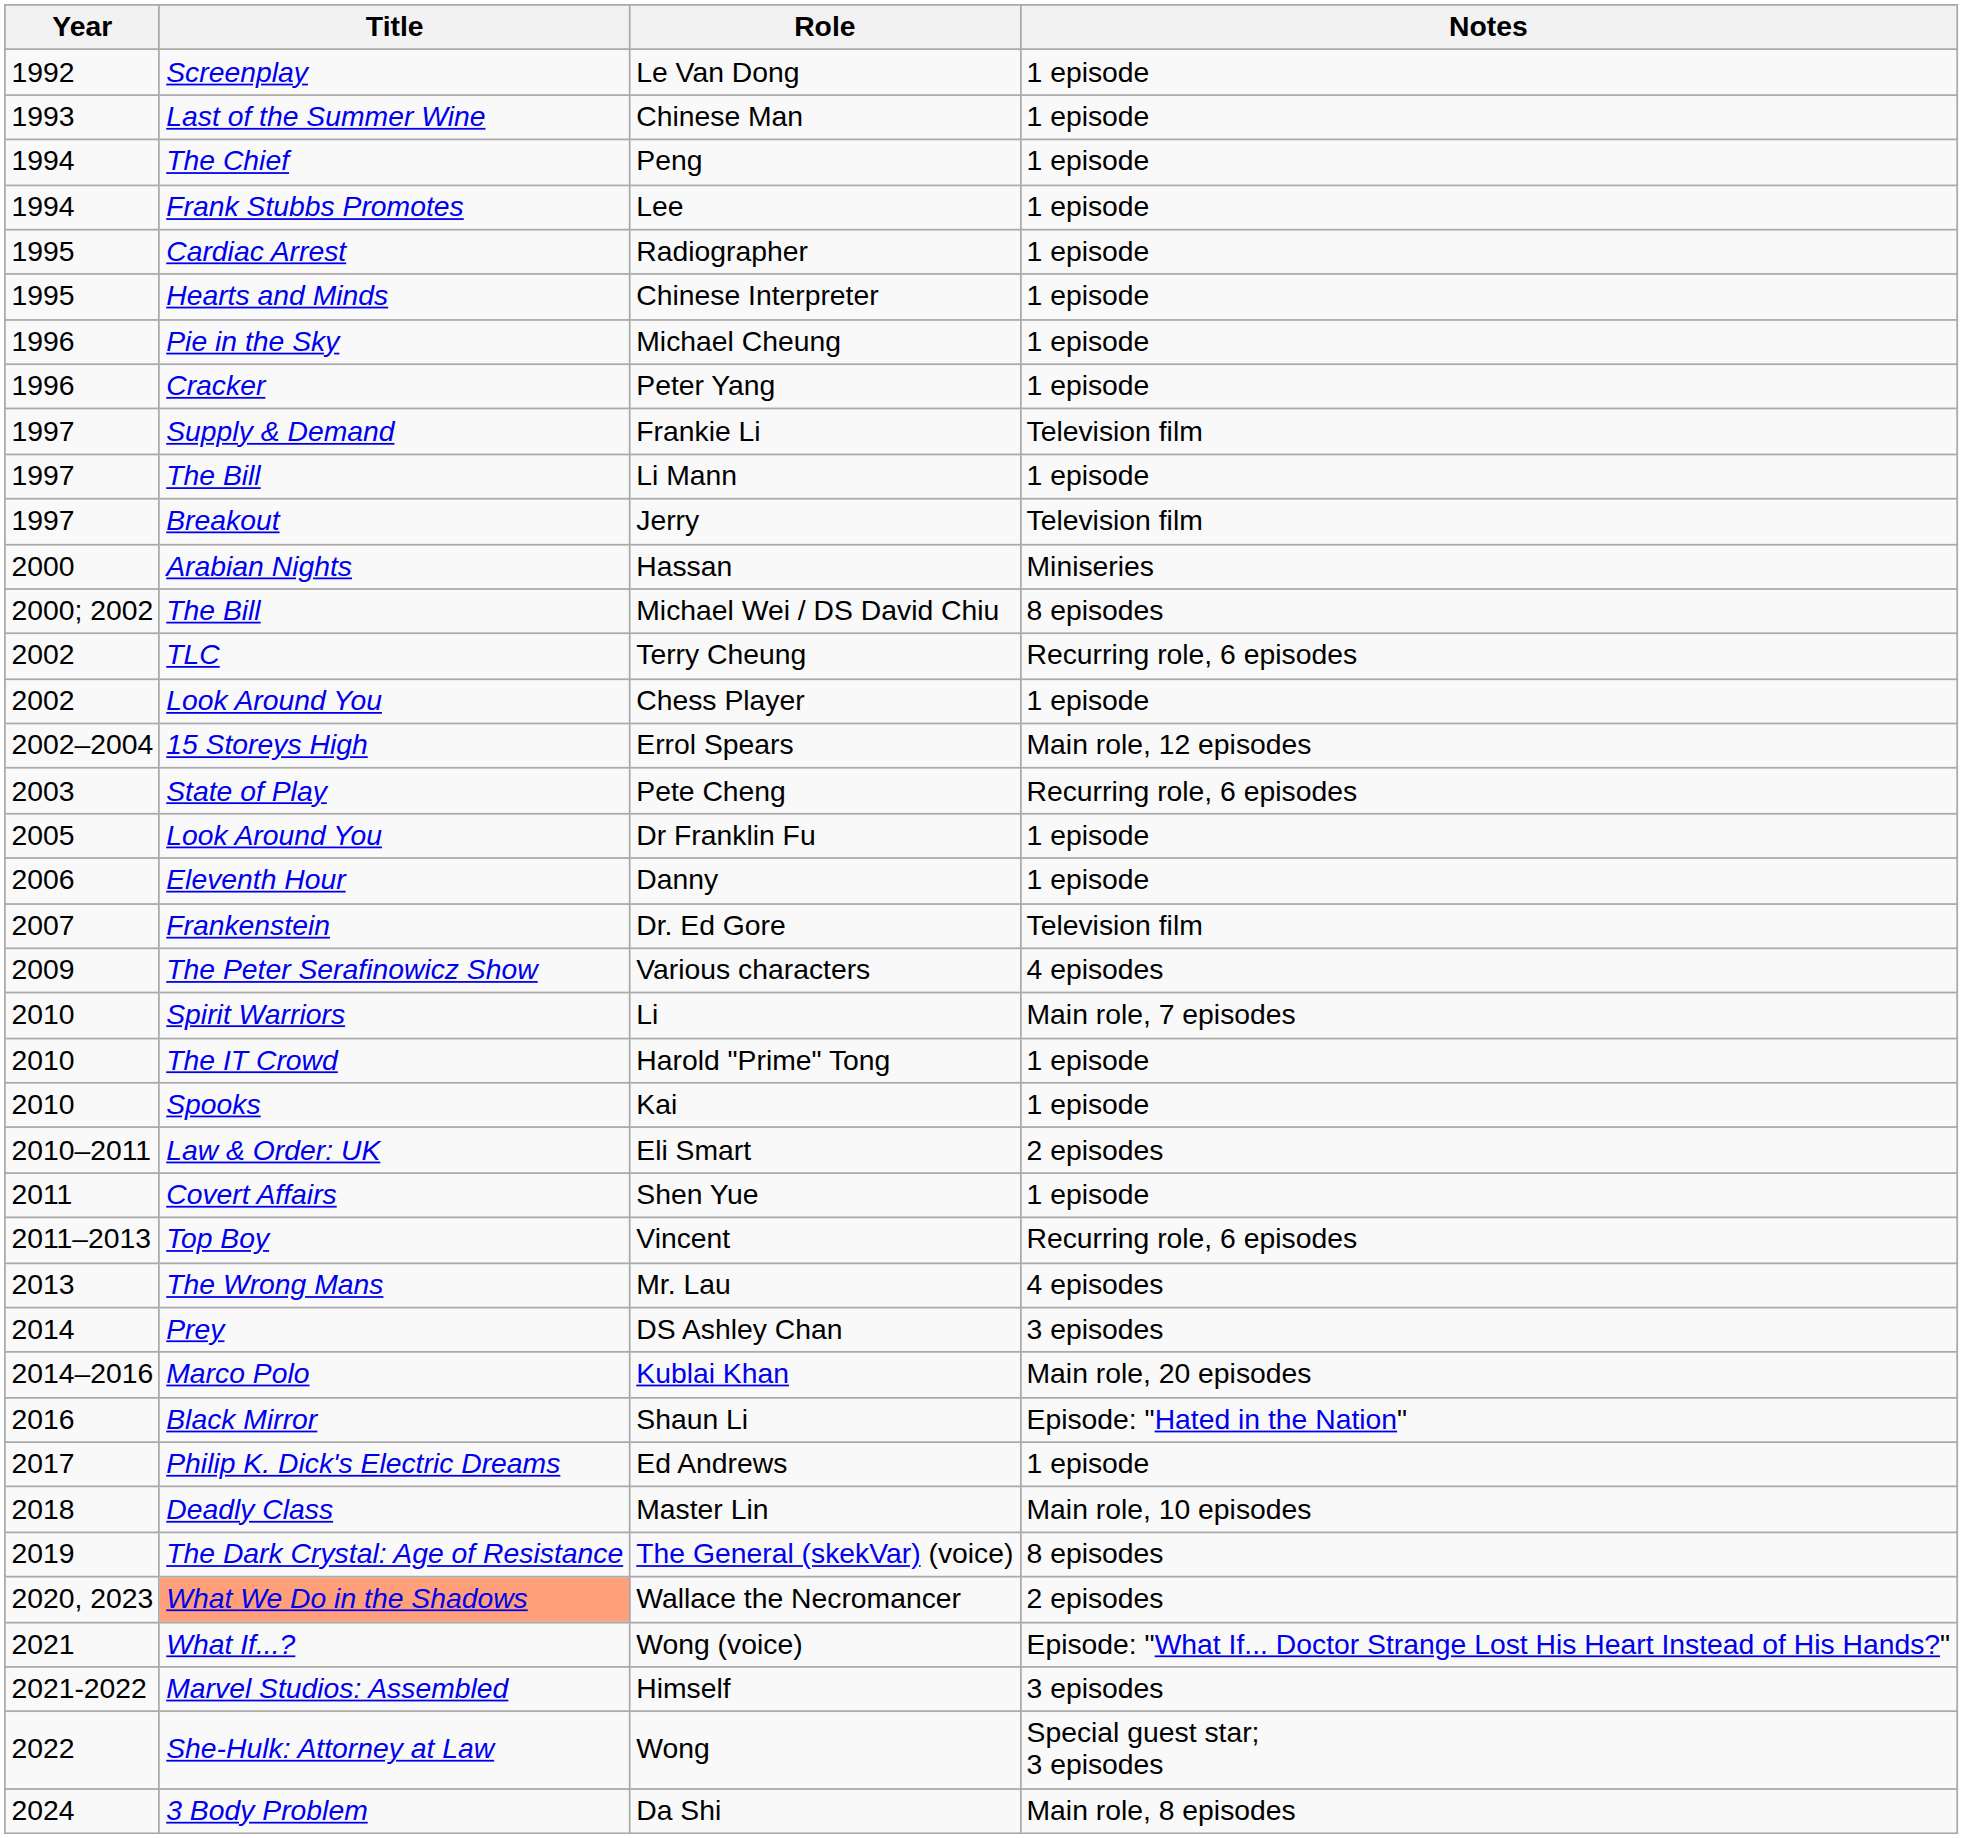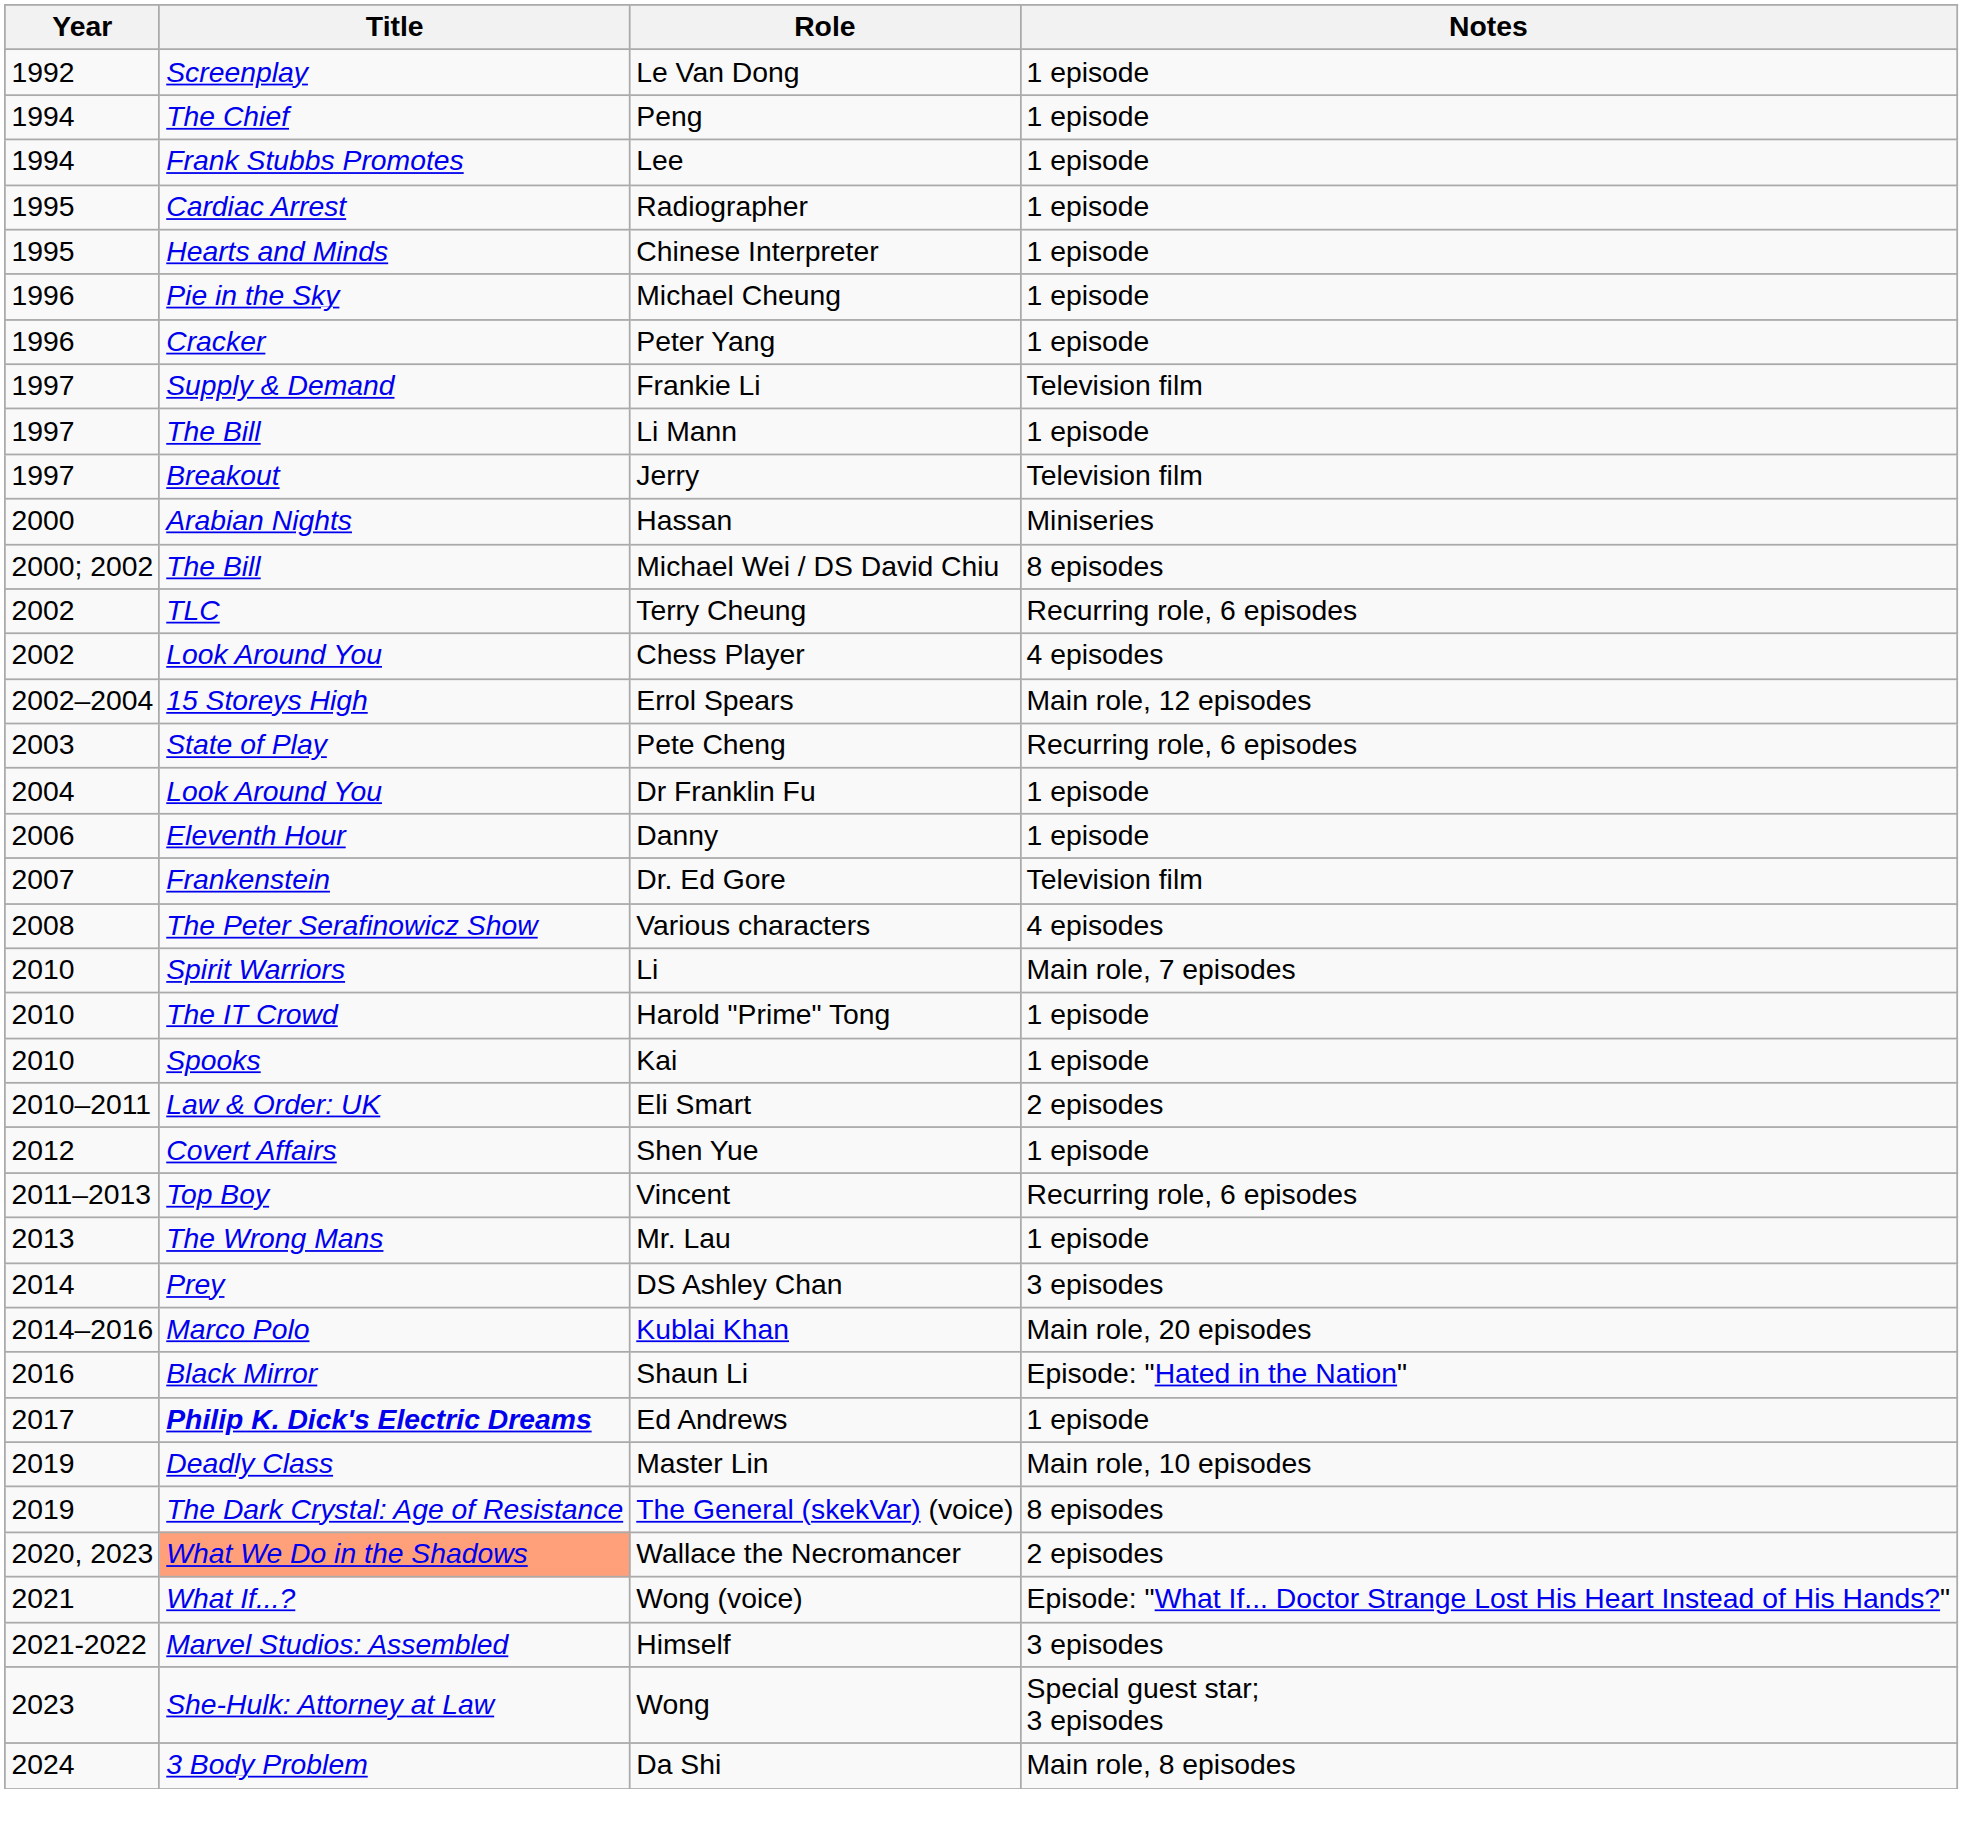- row: 1993 | Last of the Summer Wine | Chinese Man | 1 episode
Chess Player | Notes: 1 episode -> 4 episodes
Dr Franklin Fu | Year: 2005 -> 2004
Various characters | Year: 2009 -> 2008
Shen Yue | Year: 2011 -> 2012
Mr. Lau | Notes: 4 episodes -> 1 episode
Ed Andrews | Title: normal -> bold
Master Lin | Year: 2018 -> 2019
Wong | Year: 2022 -> 2023
